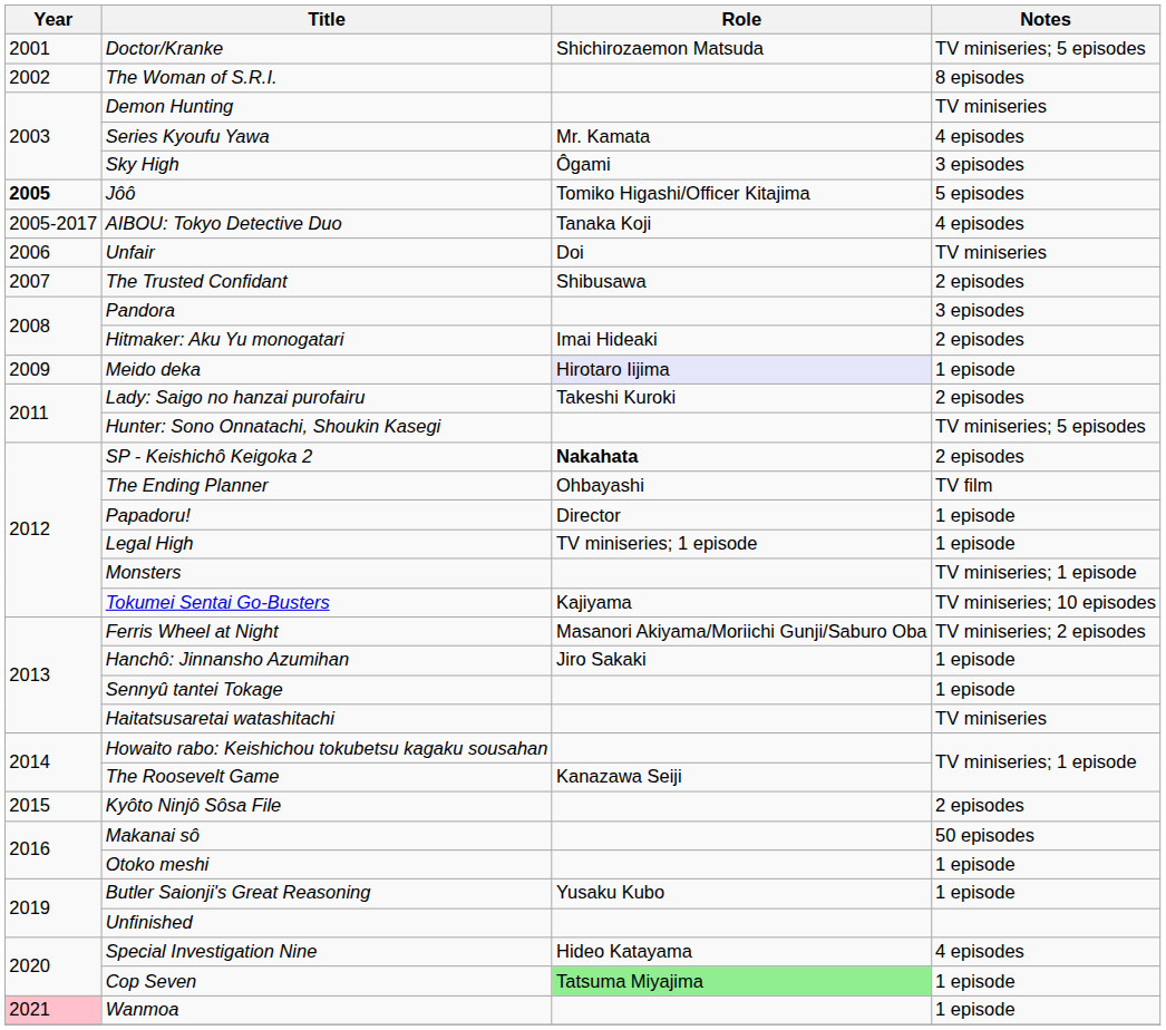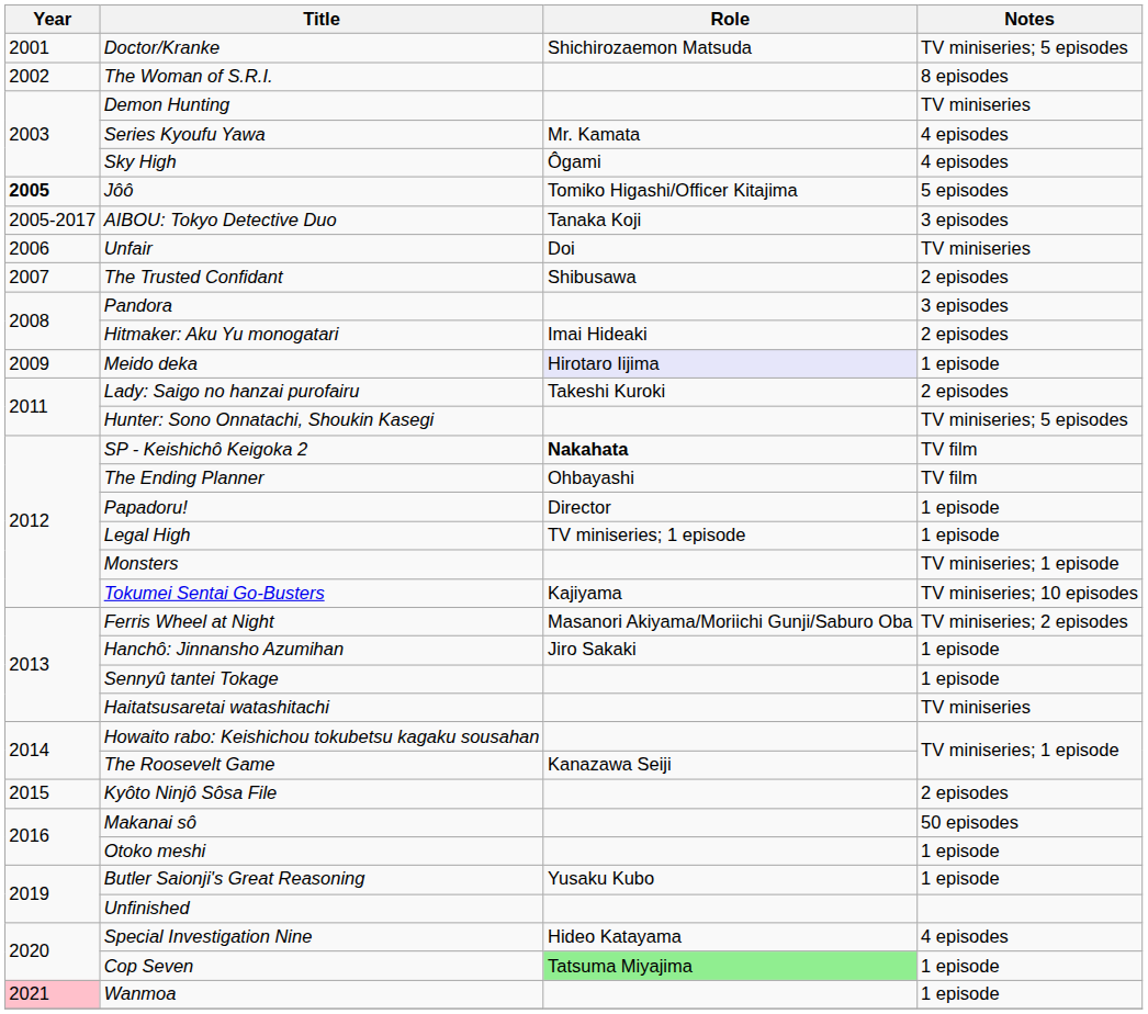Sky High | Notes: 3 episodes -> 4 episodes
AIBOU: Tokyo Detective Duo | Notes: 4 episodes -> 3 episodes
SP - Keishichô Keigoka 2 | Notes: 2 episodes -> TV film
